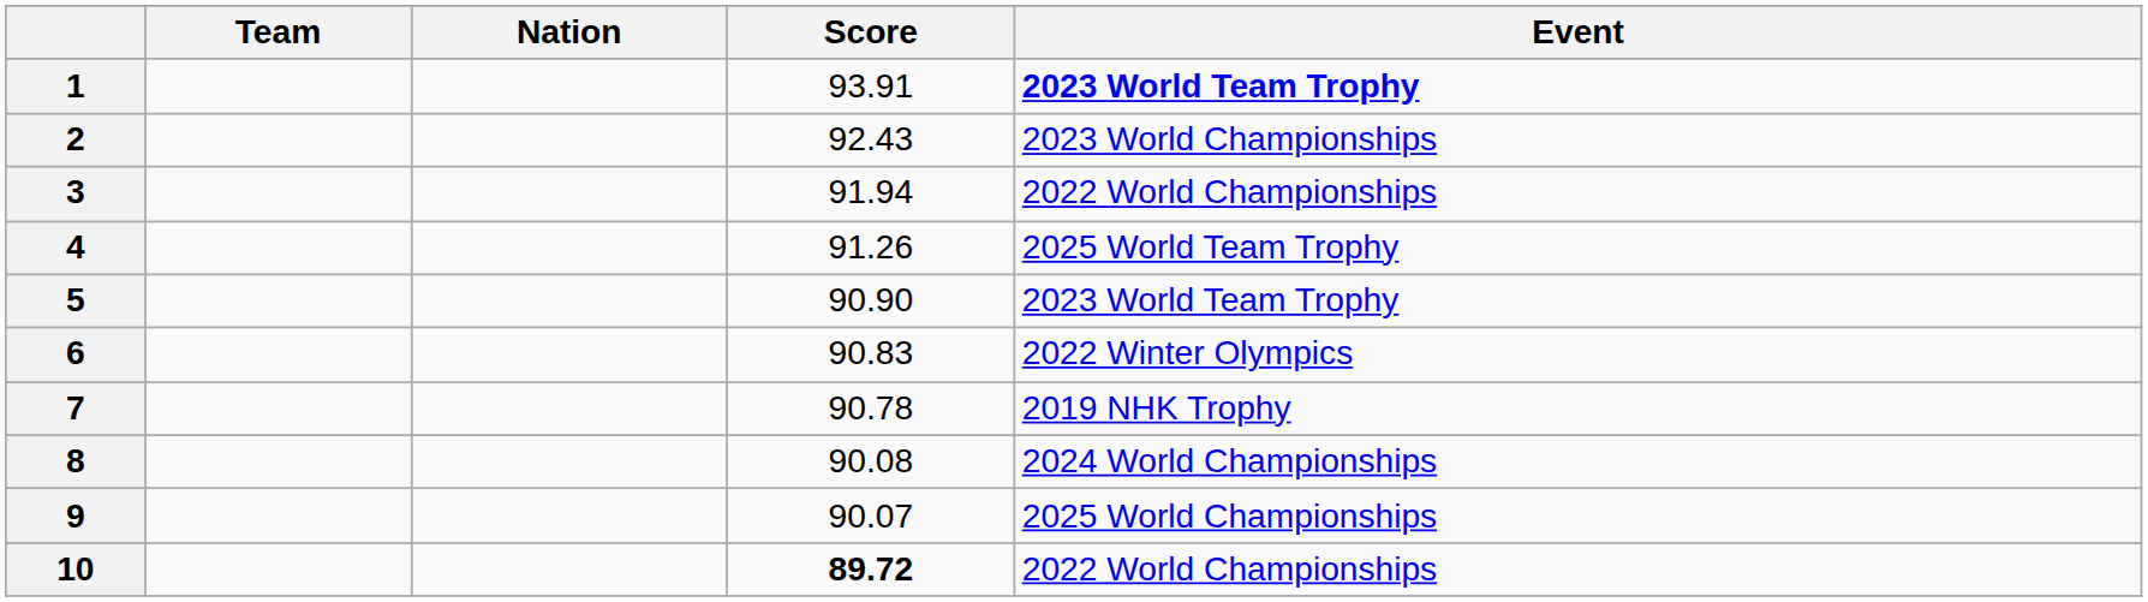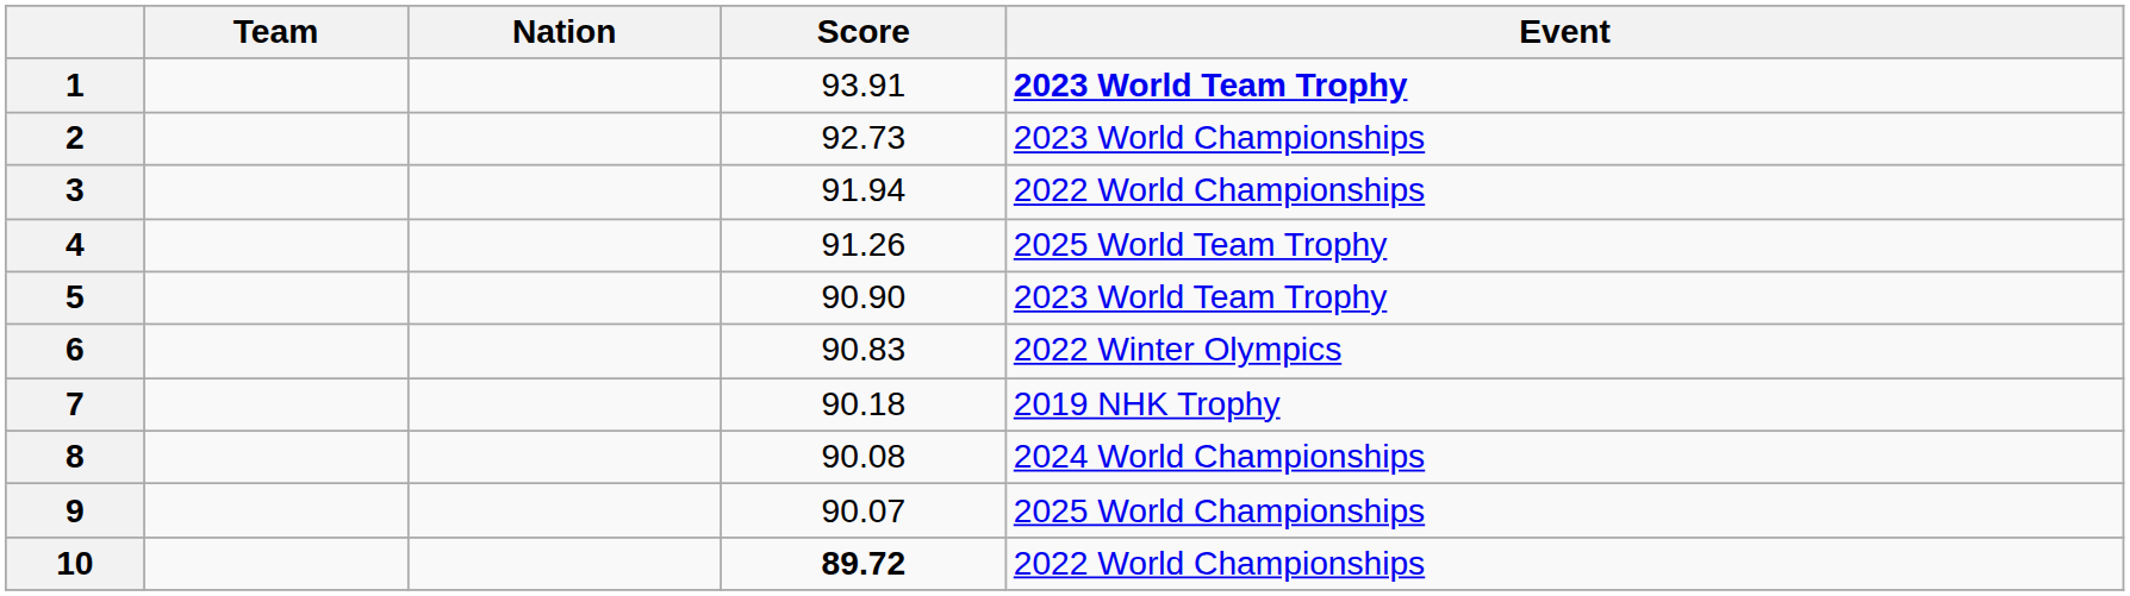2 | Score: 92.43 -> 92.73
7 | Score: 90.78 -> 90.18
